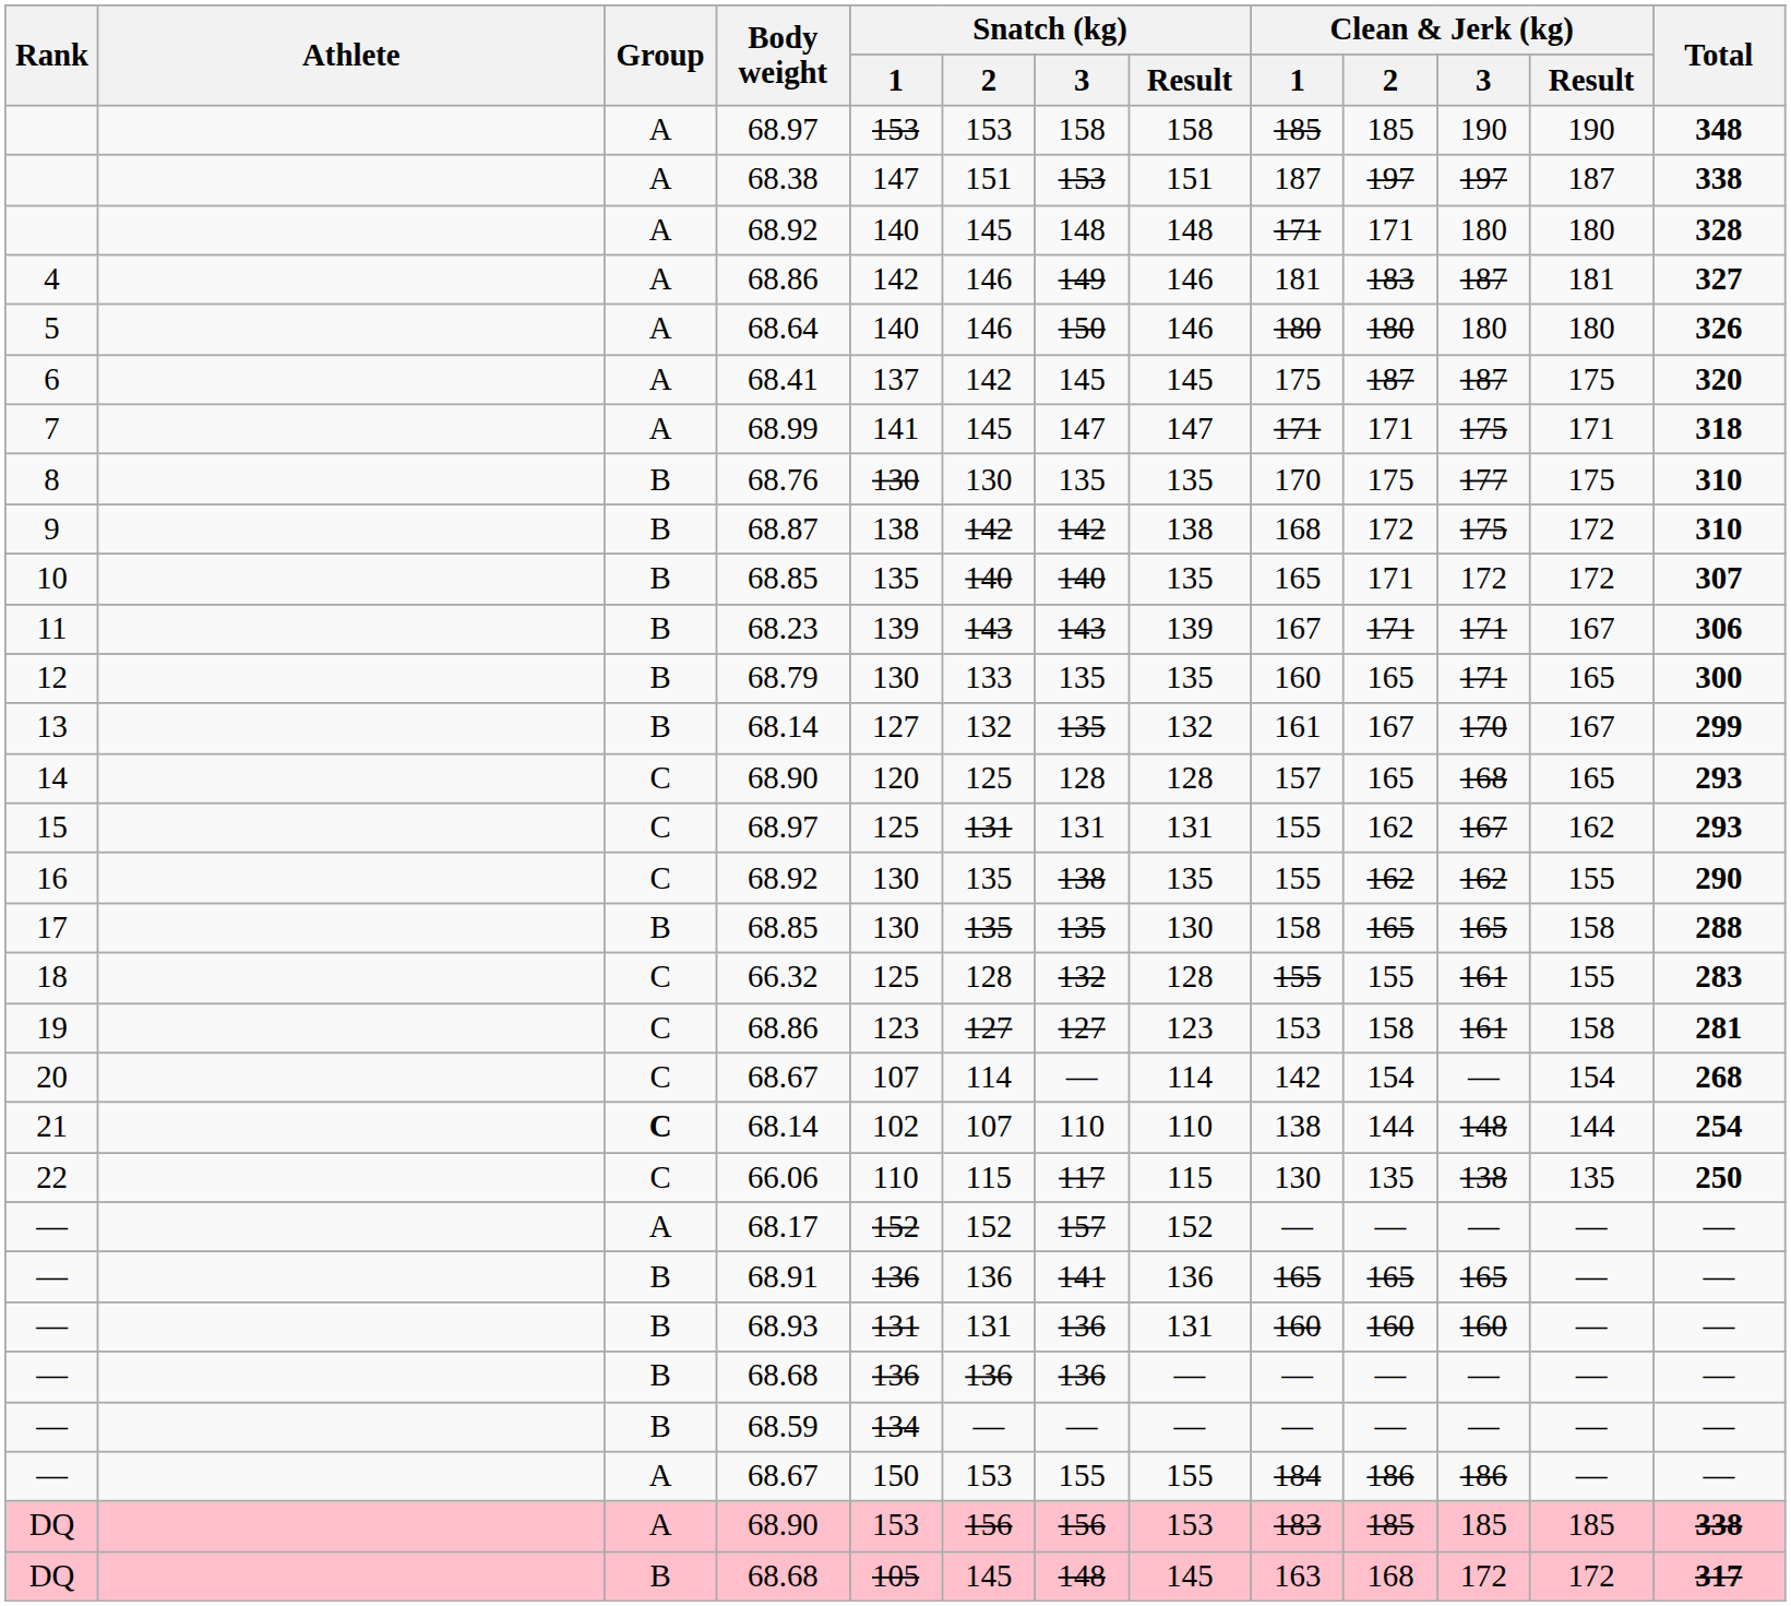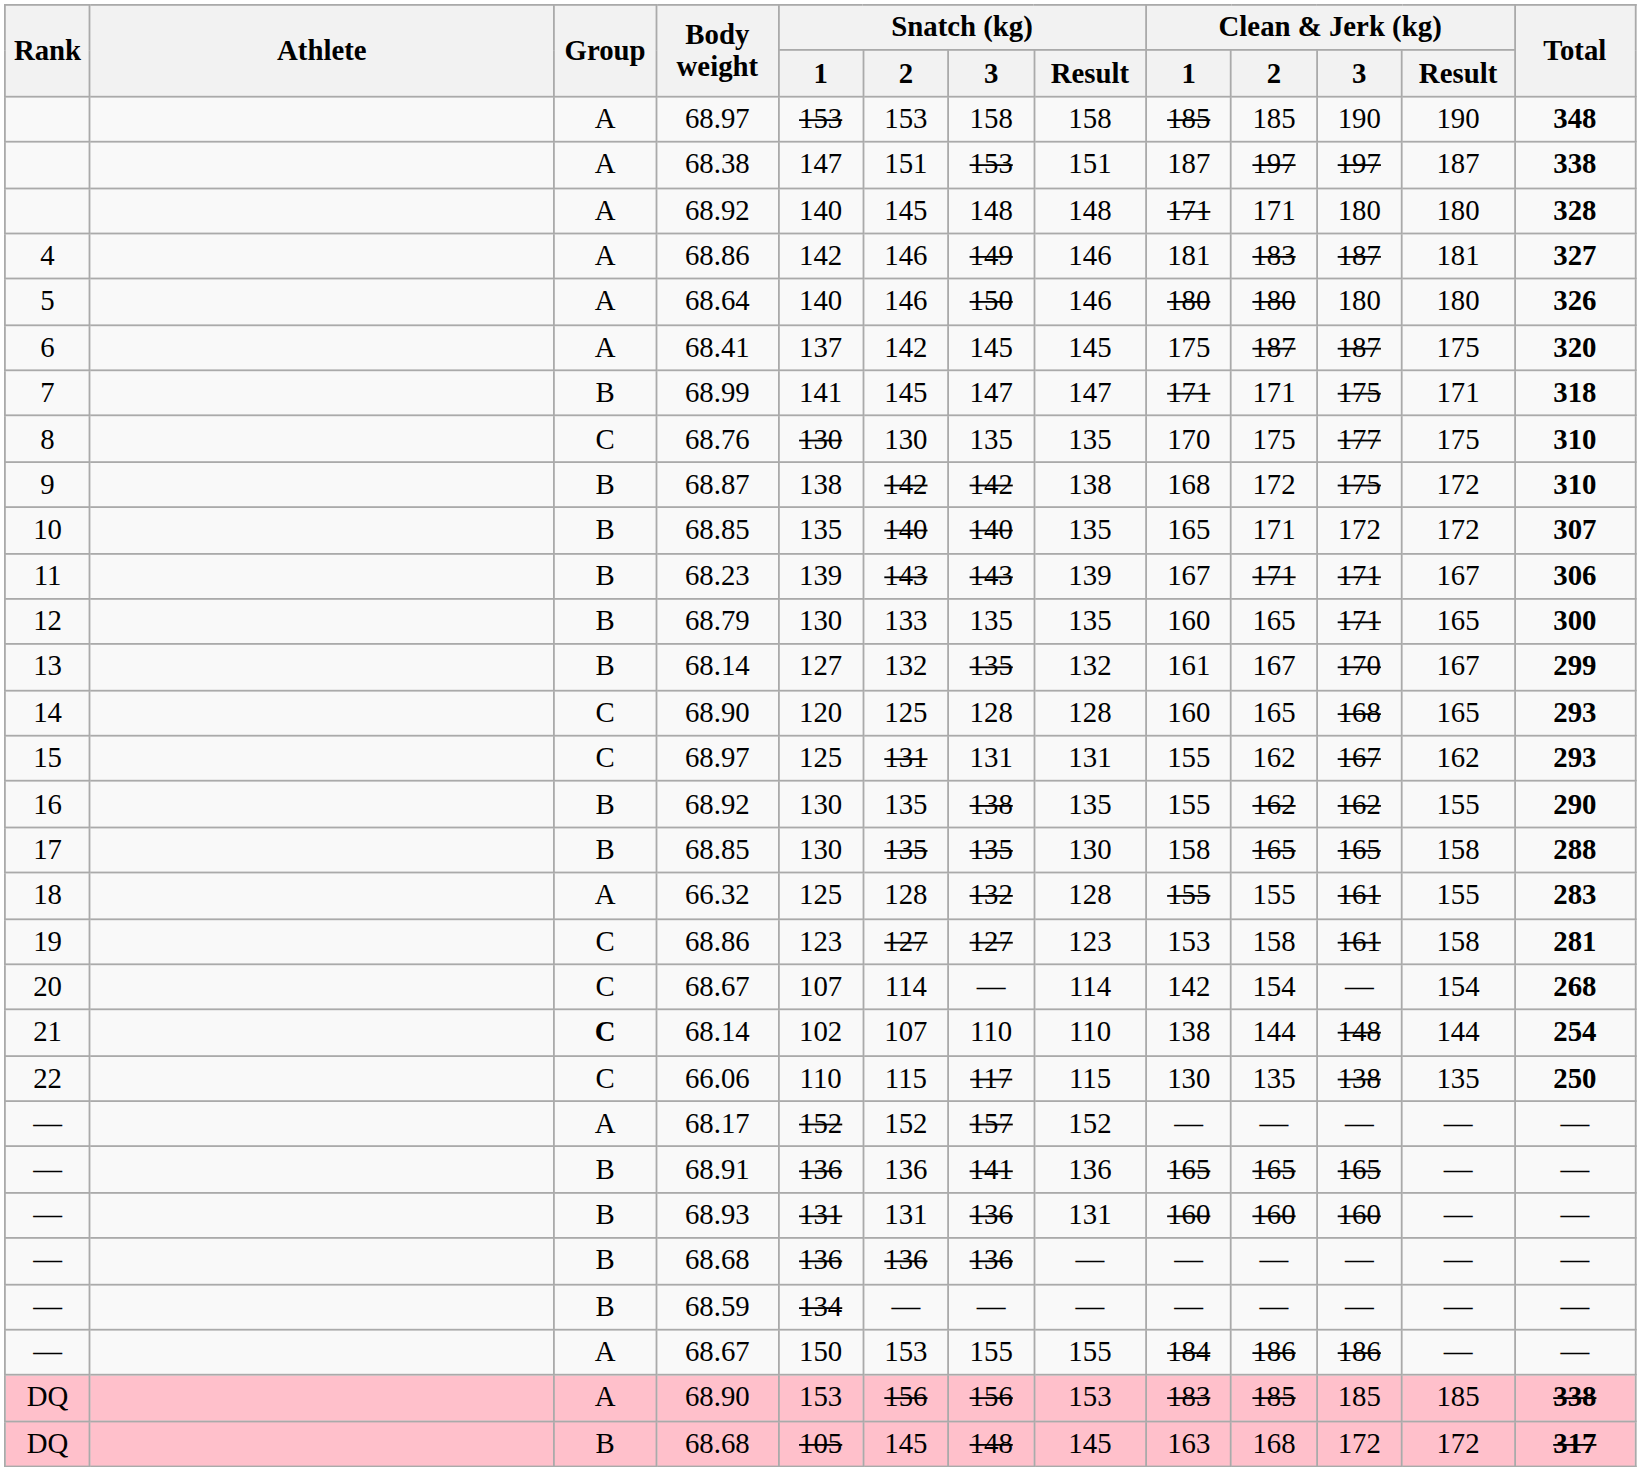7 | Group: A -> B
8 | Group: B -> C
14 | Clean & Jerk (kg) / 1: 157 -> 160
16 | Group: C -> B
18 | Group: C -> A
